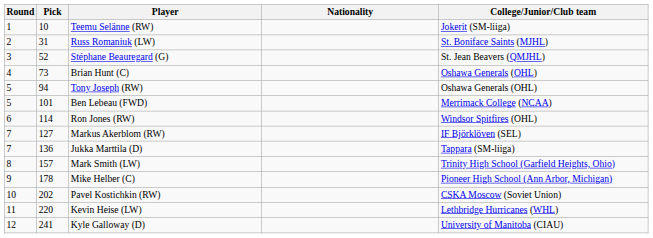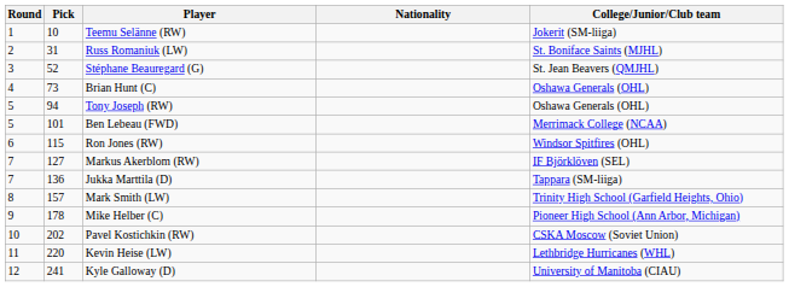Ron Jones (RW) | Pick: 114 -> 115
